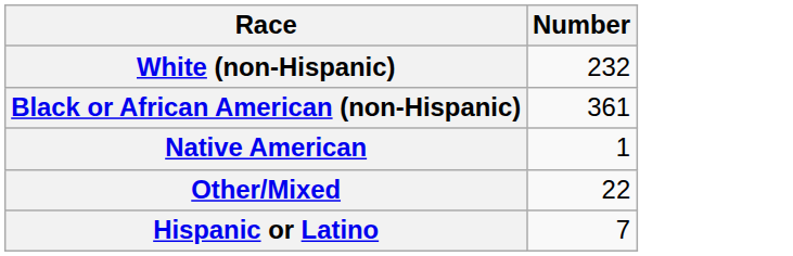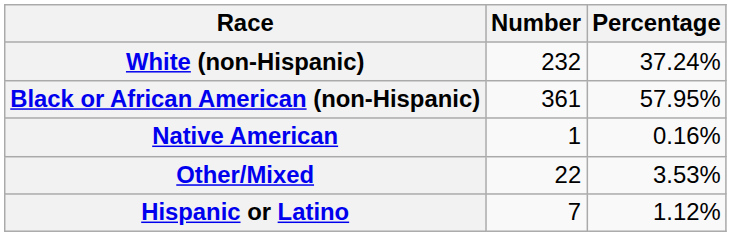+ column: Percentage | 37.24% | 57.95% | 0.16% | 3.53% | 1.12%
